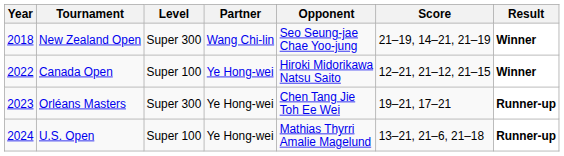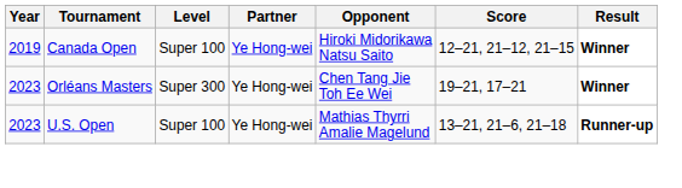- row: 2018 | New Zealand Open | Super 300 | Wang Chi-lin | Seo Seung-jae Chae Yoo-jung | 21–19, 14–21, 21–19 | Winner
Canada Open | Year: 2022 -> 2019
Orléans Masters | Result: Runner-up -> Winner
U.S. Open | Year: 2024 -> 2023
